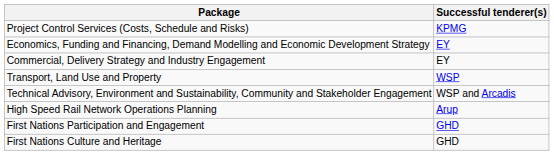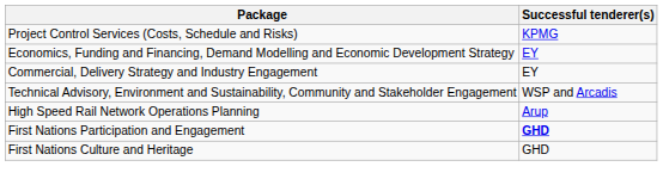- row: Transport, Land Use and Property | WSP
First Nations Participation and Engagement | Successful tenderer(s): normal -> bold
